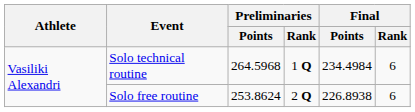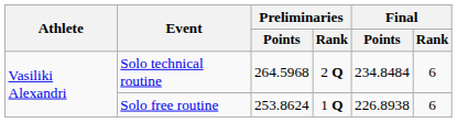Solo technical routine | Preliminaries / Rank: 1 Q -> 2 Q
Solo technical routine | Final / Points: 234.4984 -> 234.8484
Solo free routine | Preliminaries / Rank: 2 Q -> 1 Q
